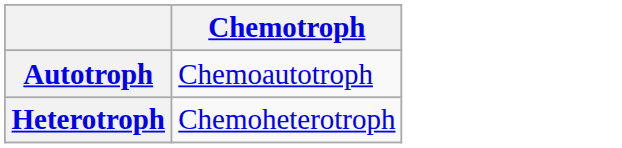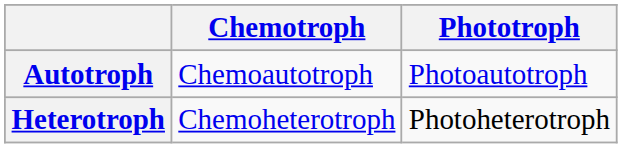+ column: Phototroph | Photoautotroph | Photoheterotroph
